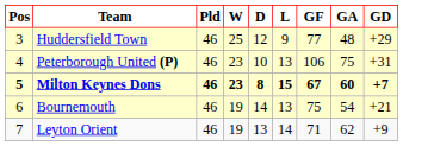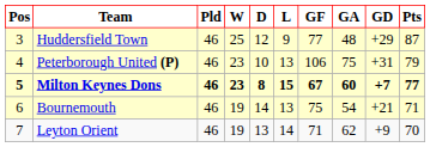+ column: Pts | 87 | 79 | 77 | 71 | 70
